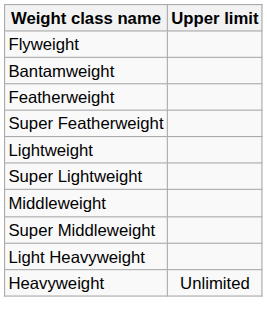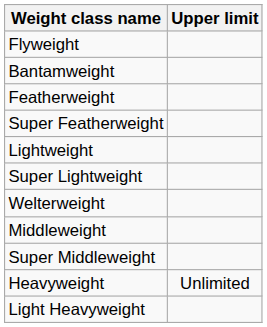+ row: Welterweight
rows swapped: Light Heavyweight <-> Heavyweight
